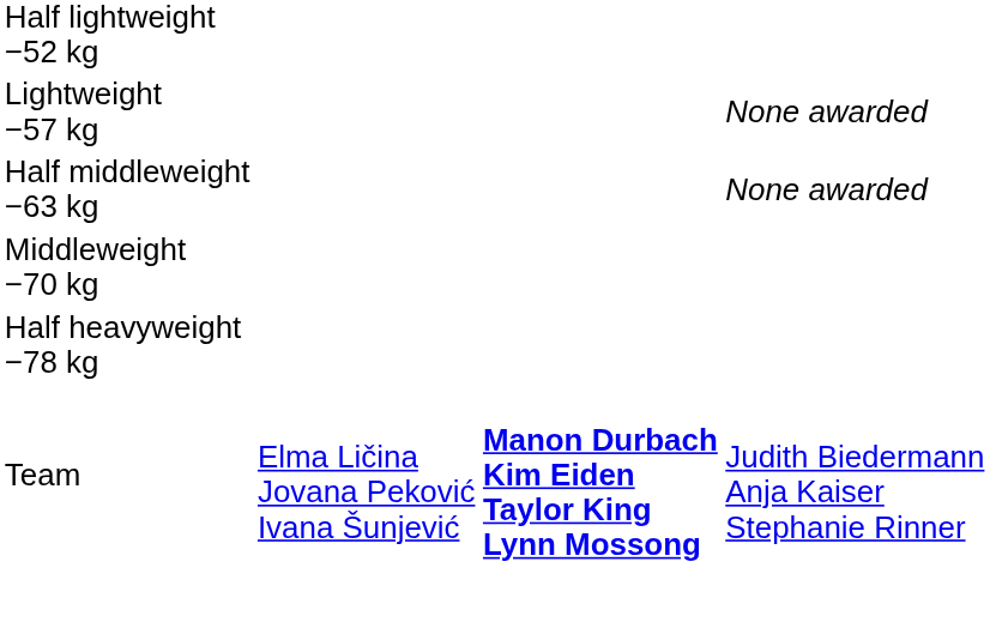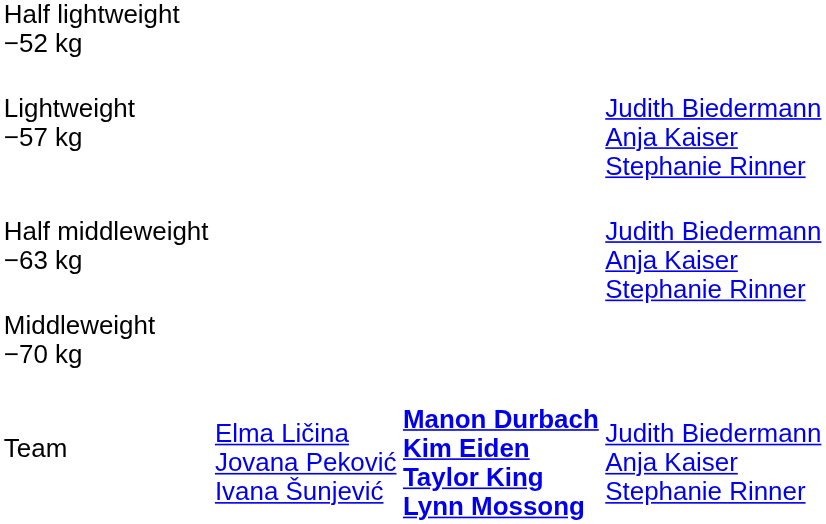Lightweight −57 kg | column 4: None awarded -> Judith Biedermann Anja Kaiser Stephanie Rinner
Half middleweight −63 kg | column 4: None awarded -> Judith Biedermann Anja Kaiser Stephanie Rinner
- row: Half heavyweight −78 kg
